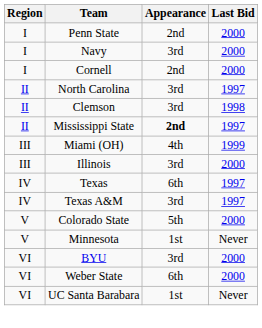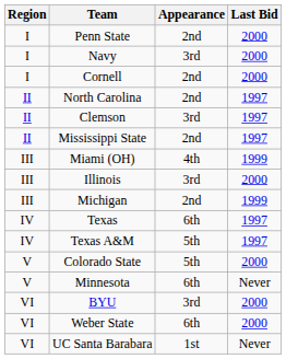North Carolina | Appearance: 3rd -> 2nd
Clemson | Last Bid: 1998 -> 1997
Mississippi State | Appearance: bold -> normal
+ row: III | Michigan | 2nd | 1999
Texas A&M | Appearance: 3rd -> 5th
Minnesota | Appearance: 1st -> 6th
